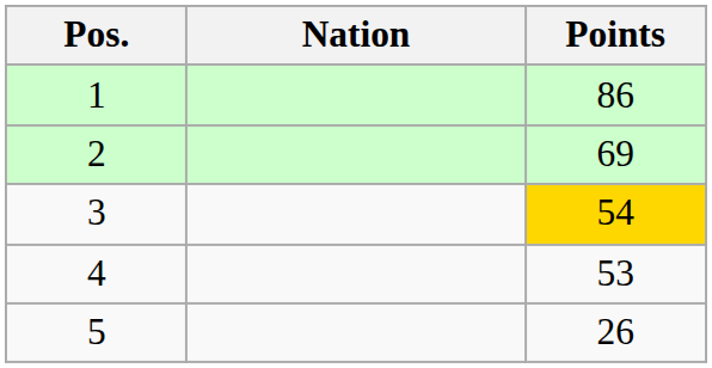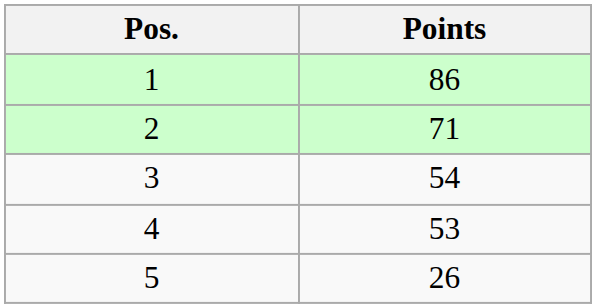- column: Nation
2 | Points: 69 -> 71
3 | Points: gold background -> no background
